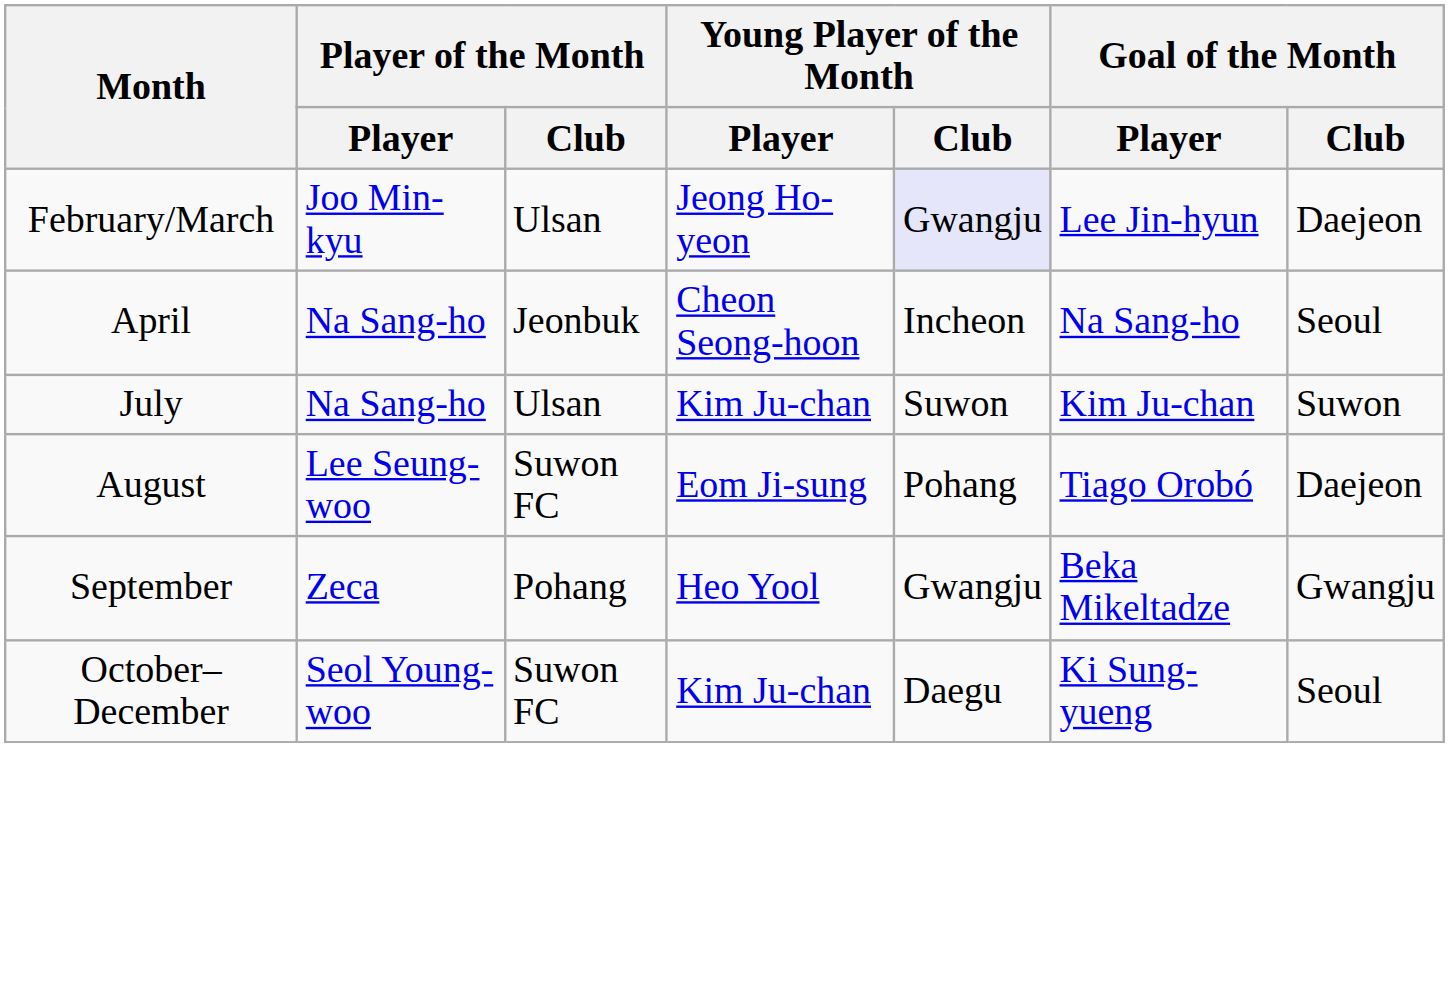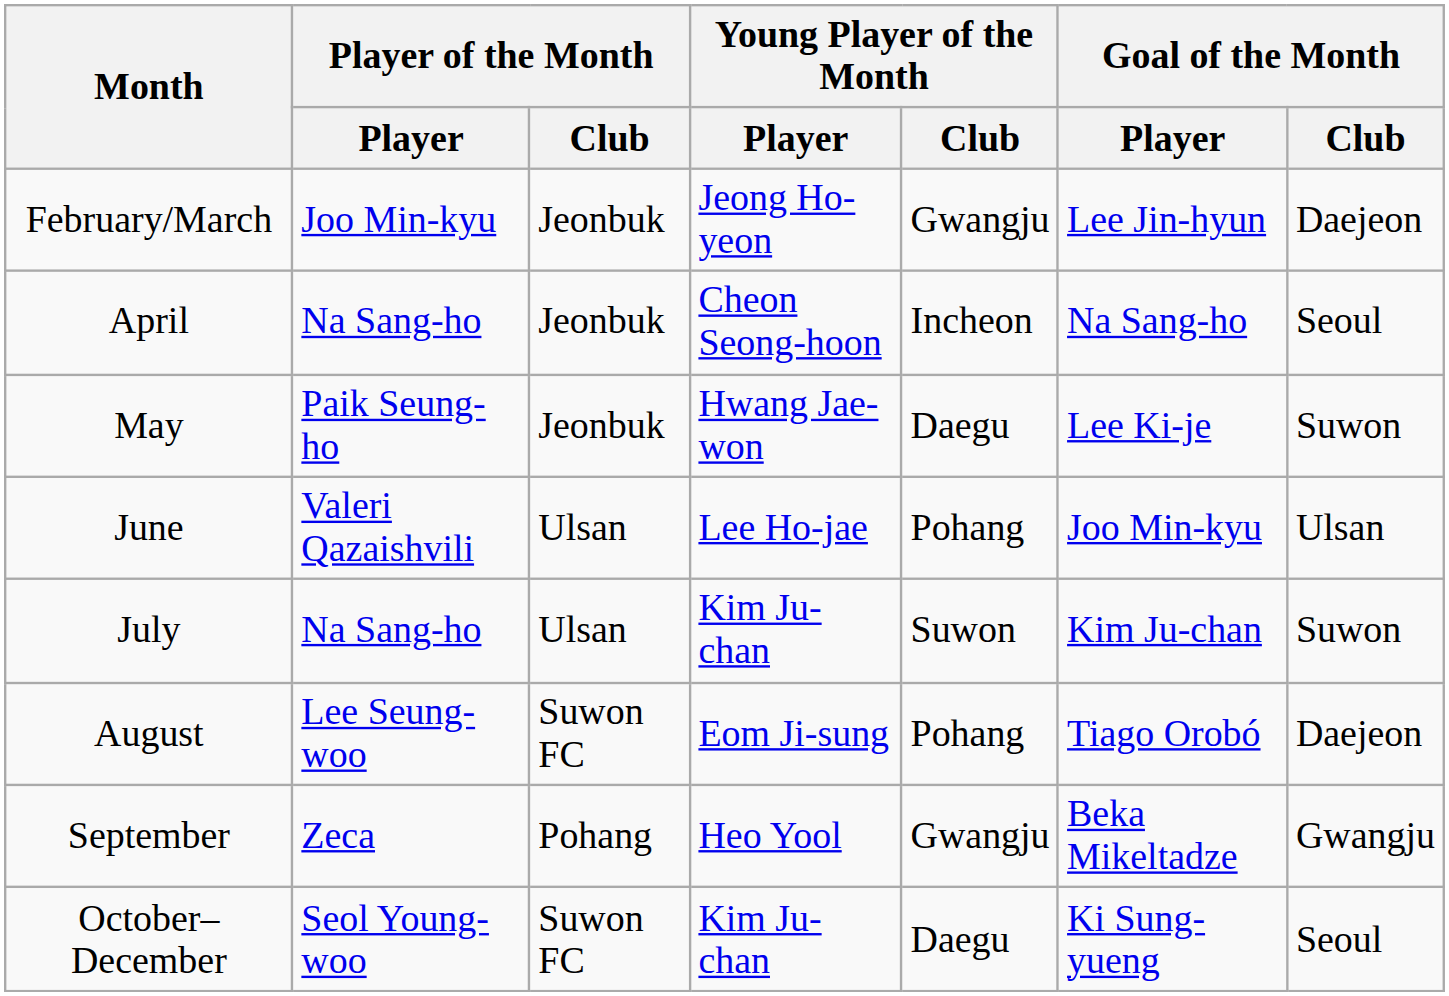February/March | Player of the Month / Club: Ulsan -> Jeonbuk
February/March | Young Player of the Month / Club: lavender background -> no background
+ row: May | Paik Seung-ho | Jeonbuk | Hwang Jae-won | Daegu | Lee Ki-je | Suwon
+ row: June | Valeri Qazaishvili | Ulsan | Lee Ho-jae | Pohang | Joo Min-kyu | Ulsan
